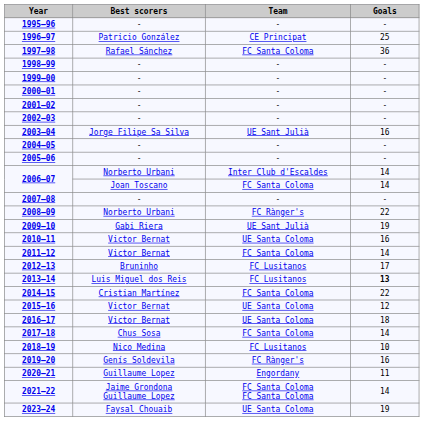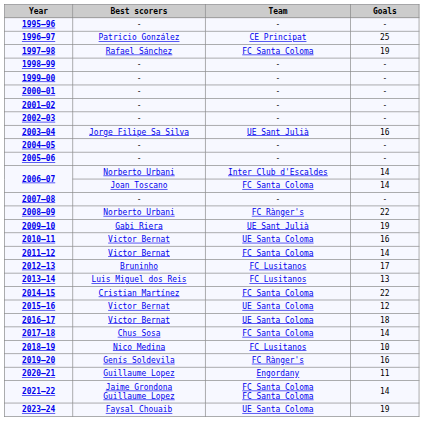1997–98 | Goals: 36 -> 19
2013–14 | Goals: bold -> normal
